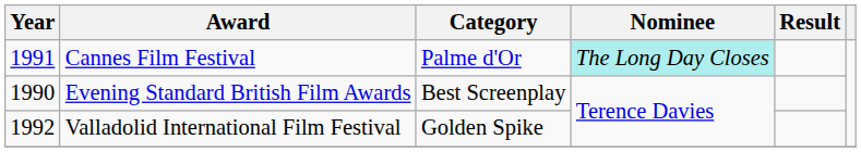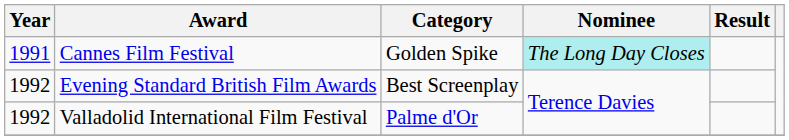Cannes Film Festival | Category: Palme d'Or -> Golden Spike
Evening Standard British Film Awards | Year: 1990 -> 1992
Valladolid International Film Festival | Category: Golden Spike -> Palme d'Or
